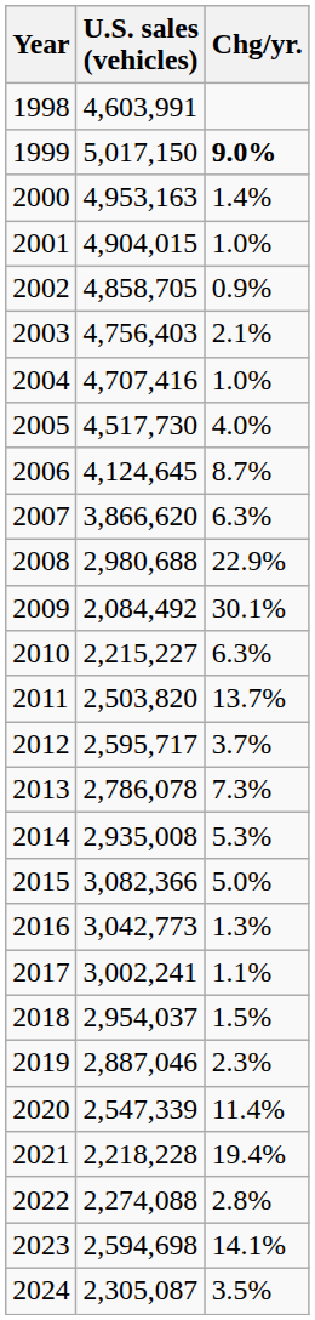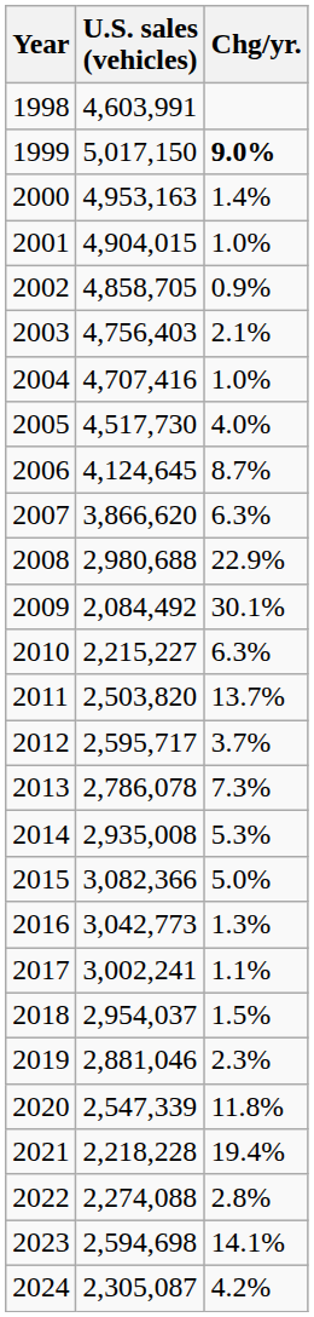2019 | U.S. sales (vehicles): 2,887,046 -> 2,881,046
2020 | Chg/yr.: 11.4% -> 11.8%
2024 | Chg/yr.: 3.5% -> 4.2%
